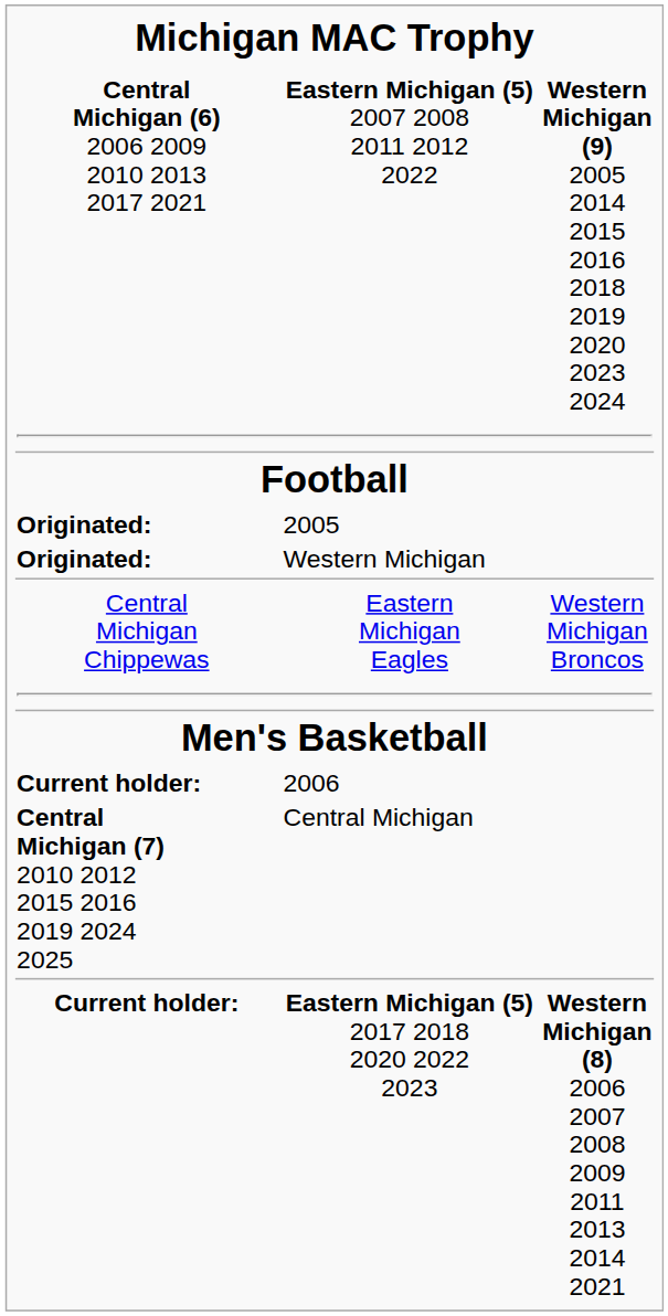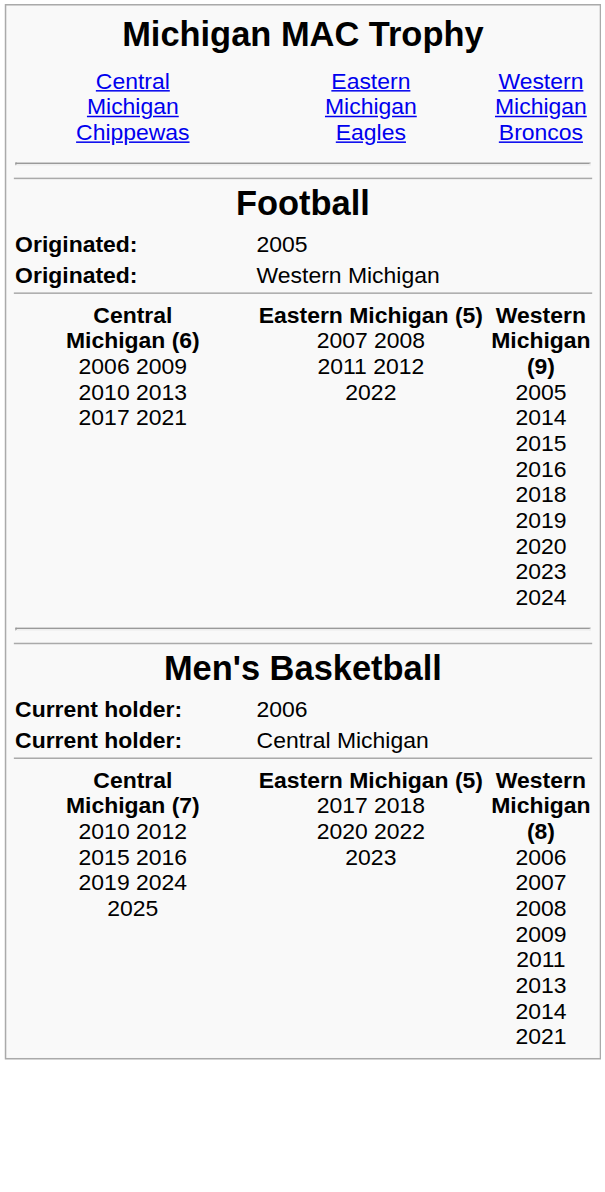rows swapped: Eastern Michigan Eagles <-> Eastern Michigan (5) 2007 2008 2011 2012 2022
Central Michigan | column 1: Central Michigan (7) 2010 2012 2015 2016 2019 2024 2025 -> Current holder:
Eastern Michigan (5) 2017 2018 2020 2022 2023 | column 1: Current holder: -> Central Michigan (7) 2010 2012 2015 2016 2019 2024 2025
